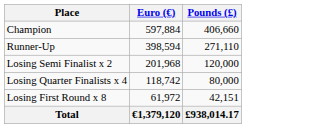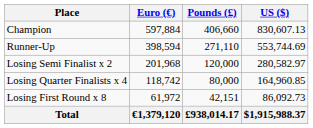+ column: US ($) | 830,607.13 | 553,744.69 | 280,582.97 | 164,960.85 | 86,092.73 | $1,915,988.37
